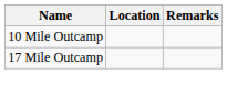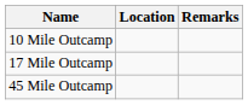+ row: 45 Mile Outcamp
